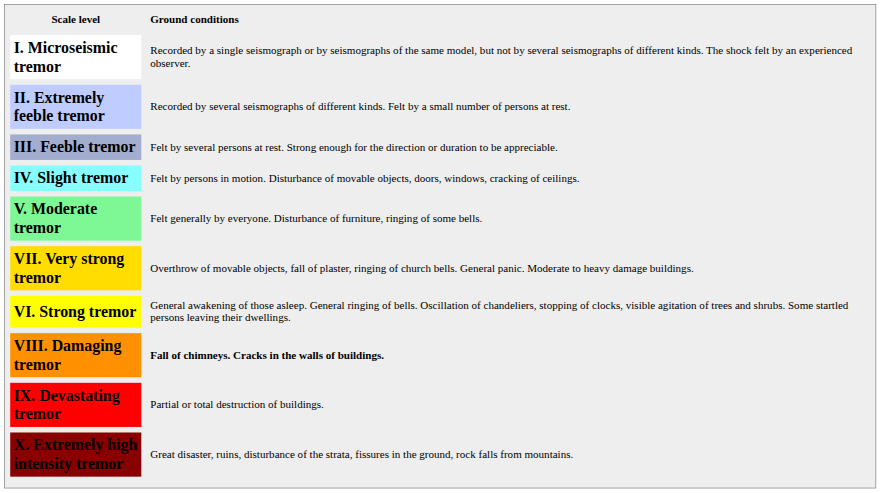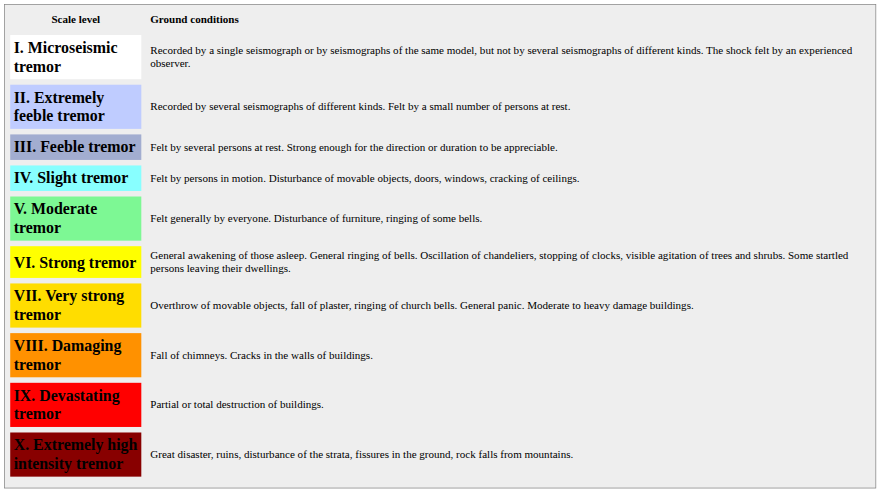rows swapped: VI. Strong tremor <-> VII. Very strong tremor
VIII. Damaging tremor | Ground conditions: bold -> normal
